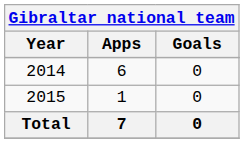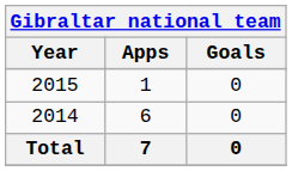rows swapped: 2014 <-> 2015
